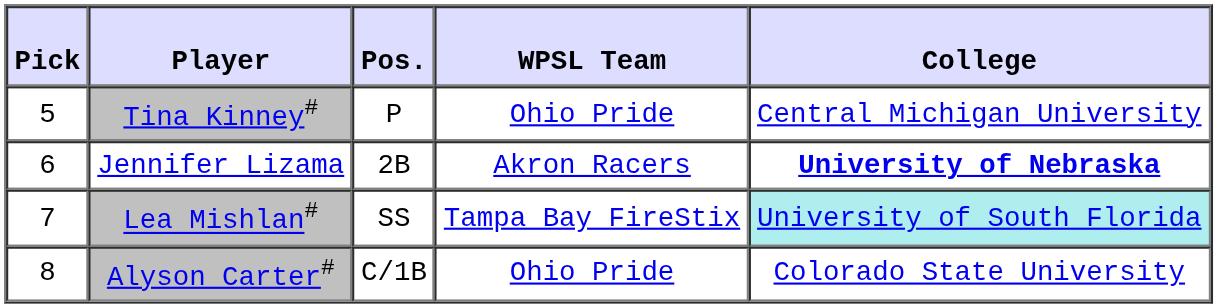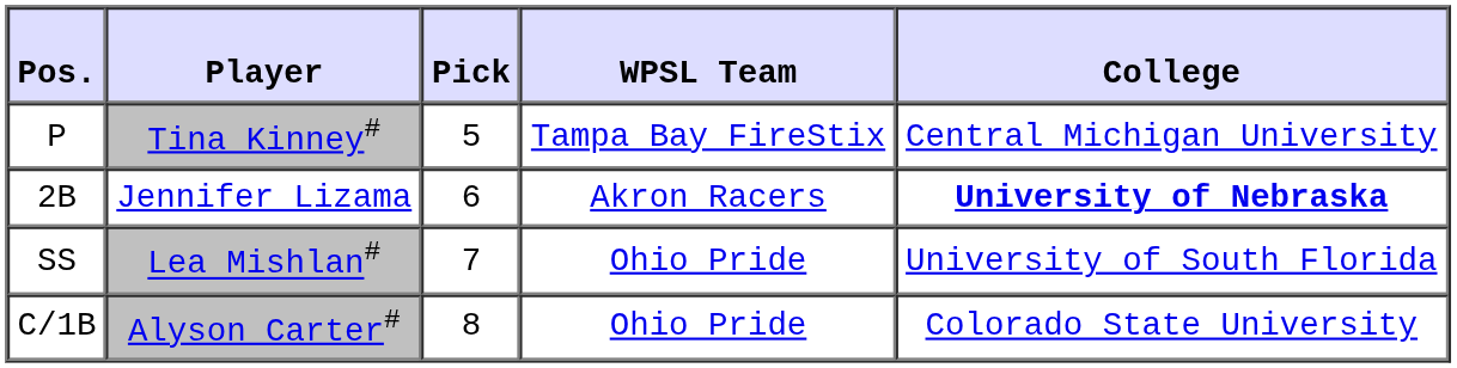columns swapped: Pick <-> Pos.
Tina Kinney# | WPSL Team: Ohio Pride -> Tampa Bay FireStix
Lea Mishlan# | WPSL Team: Tampa Bay FireStix -> Ohio Pride
Lea Mishlan# | College: paleturquoise background -> no background
